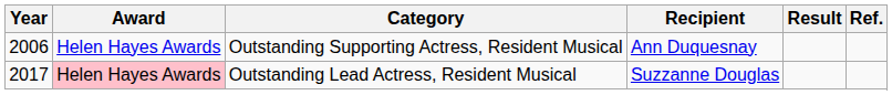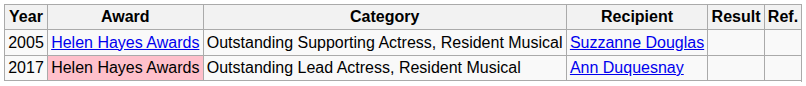Outstanding Supporting Actress, Resident Musical | Year: 2006 -> 2005
Outstanding Supporting Actress, Resident Musical | Recipient: Ann Duquesnay -> Suzzanne Douglas
Outstanding Lead Actress, Resident Musical | Recipient: Suzzanne Douglas -> Ann Duquesnay
